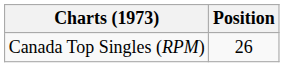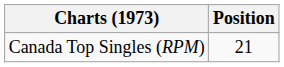Canada Top Singles (RPM) | Position: 26 -> 21
